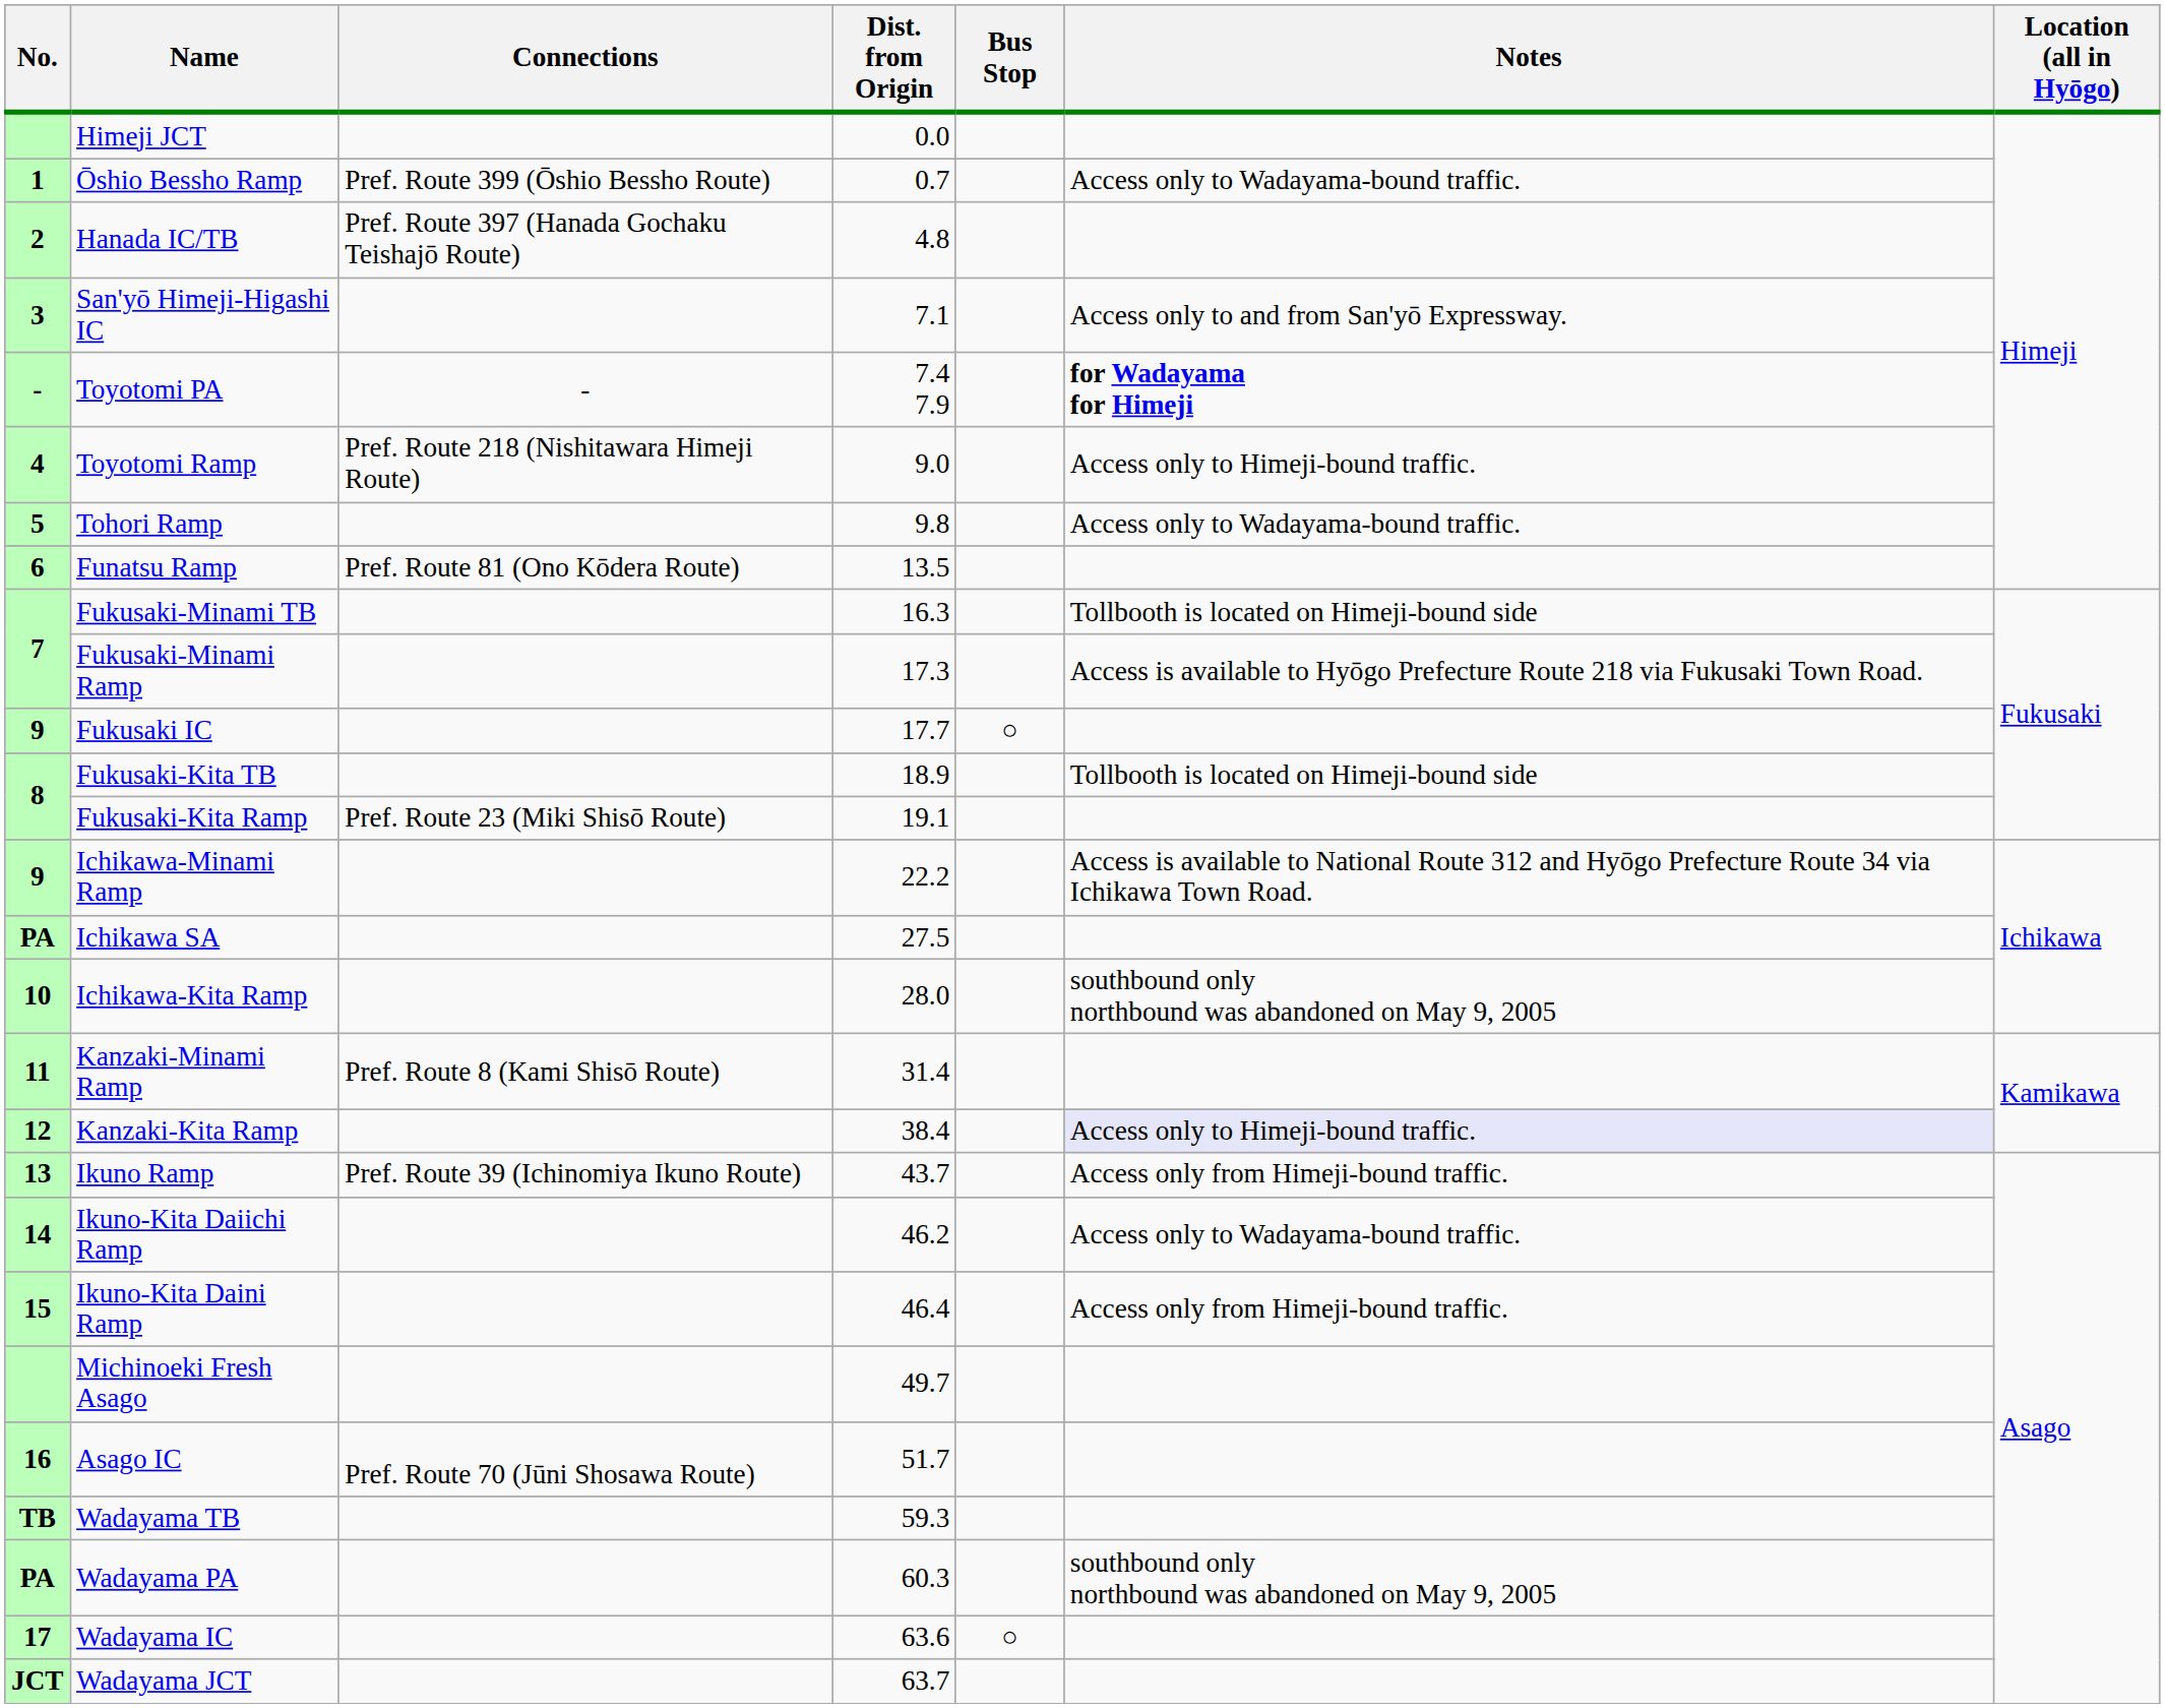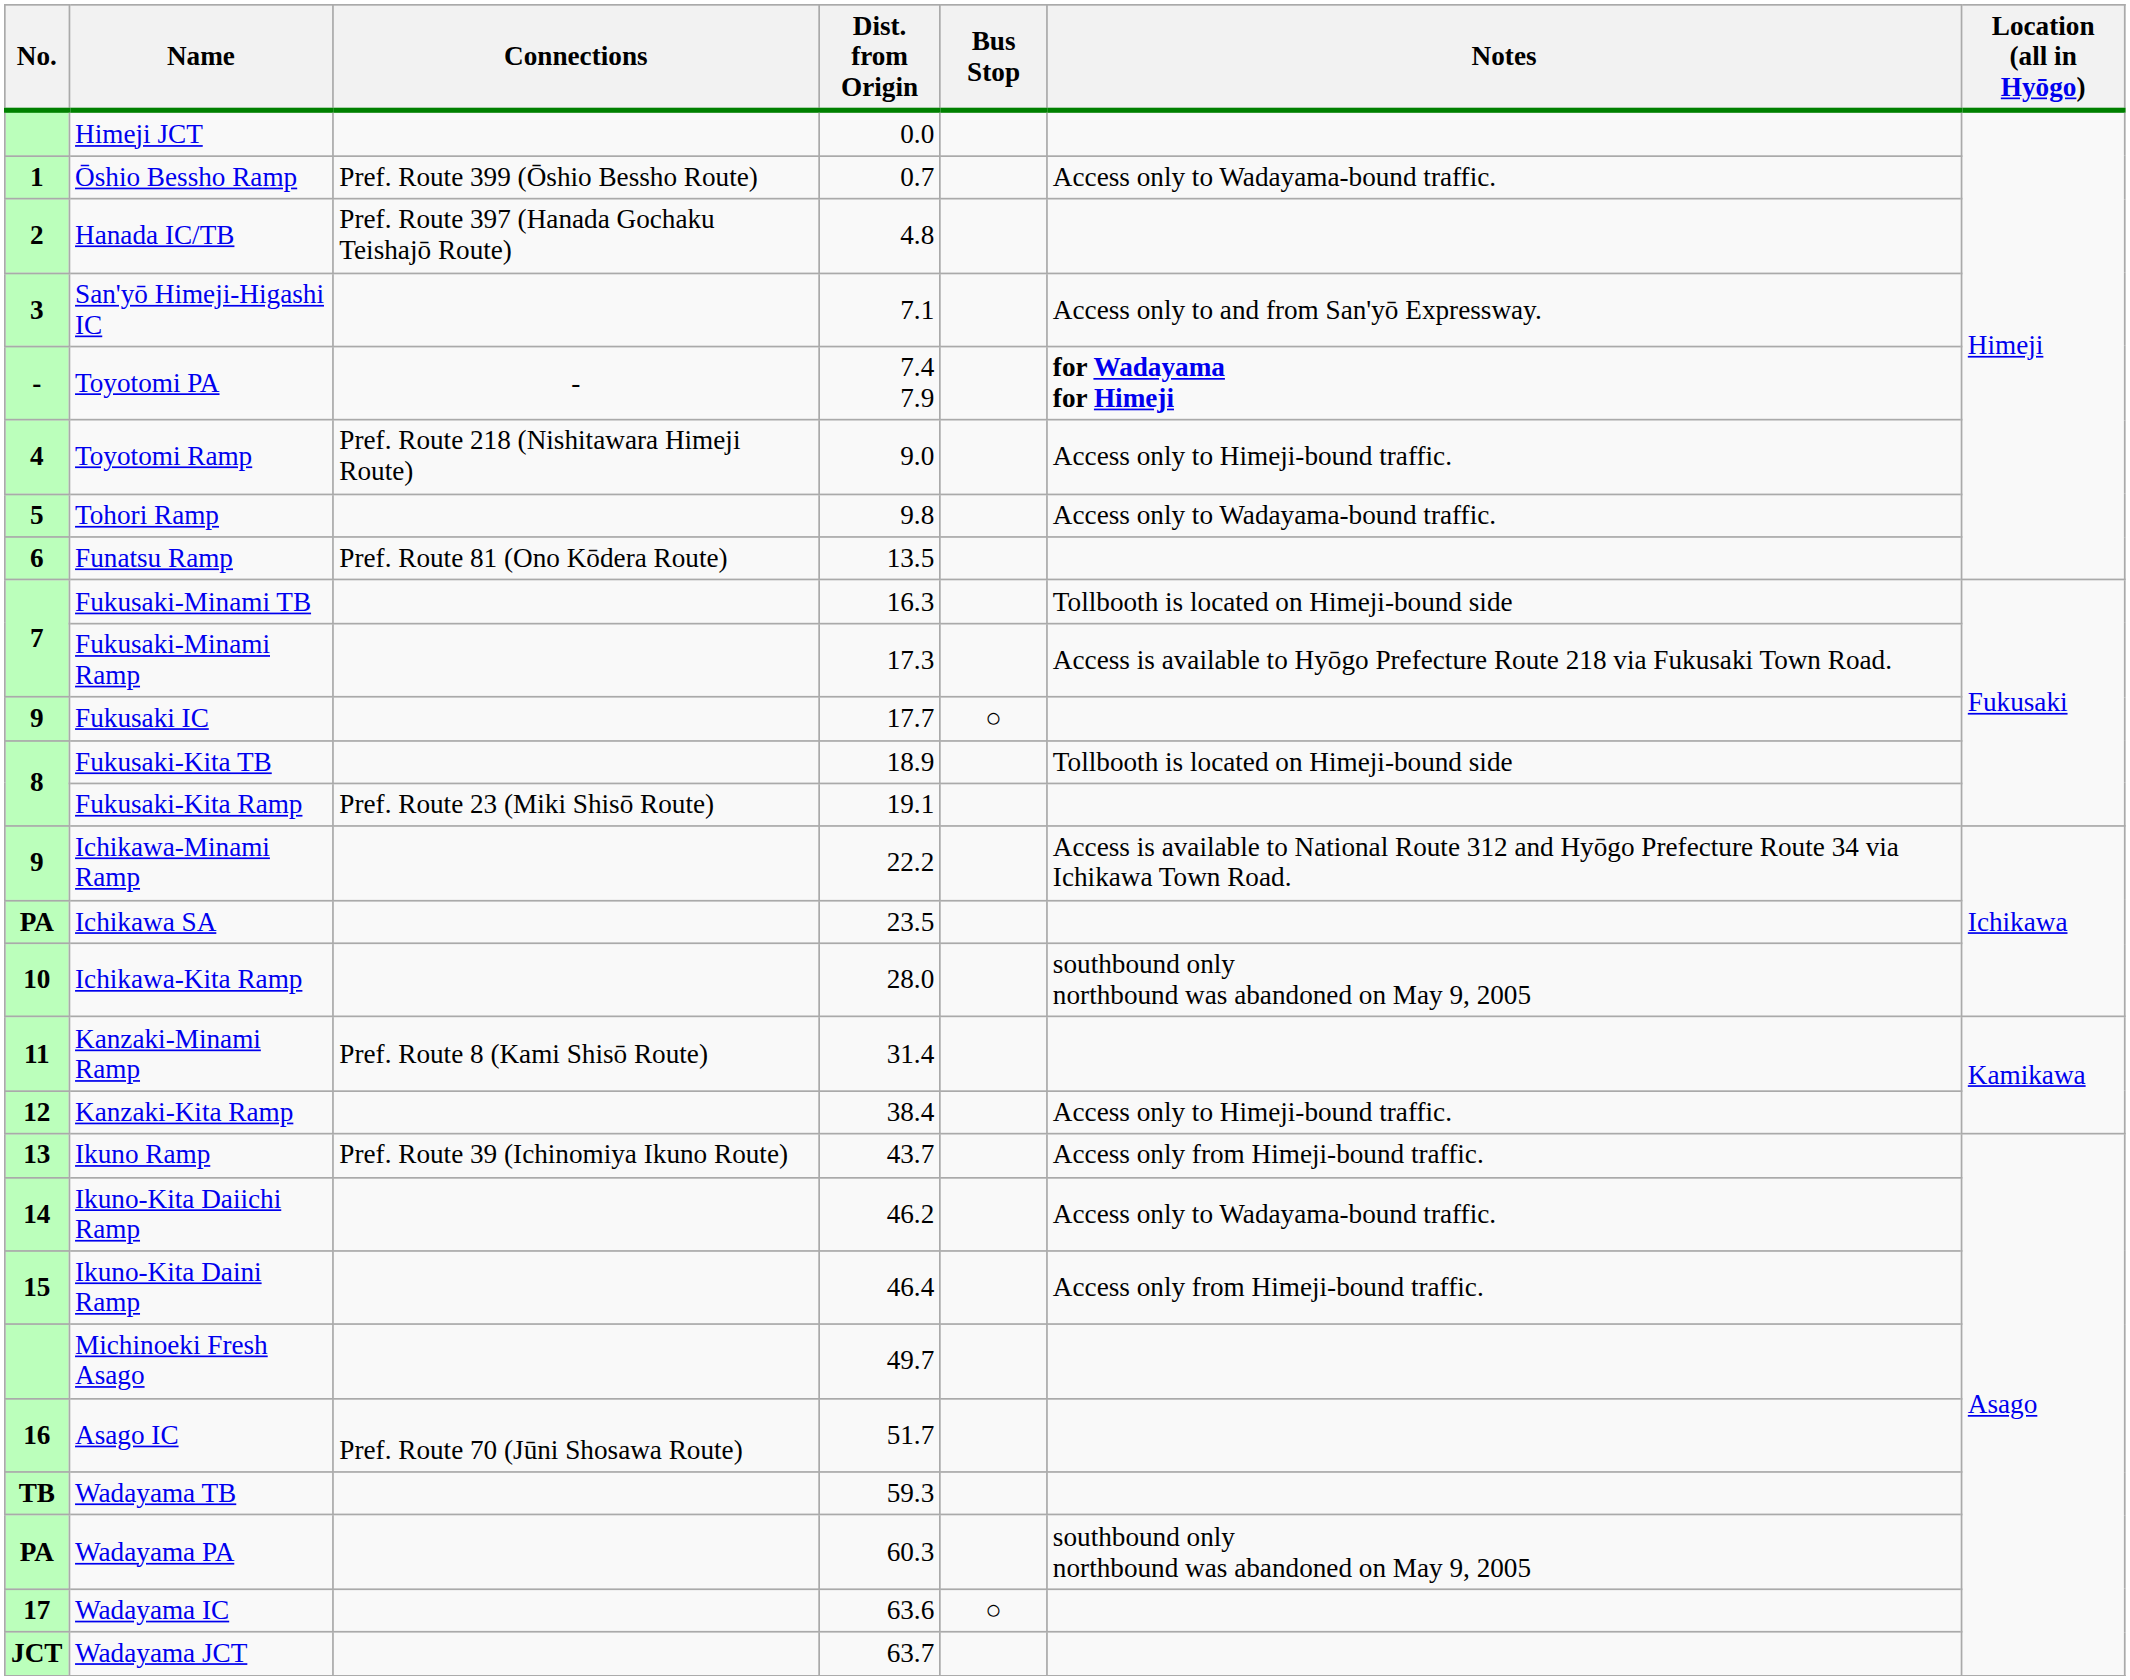Ichikawa SA | Dist. from Origin: 27.5 -> 23.5
Kanzaki-Kita Ramp | Notes: lavender background -> no background
